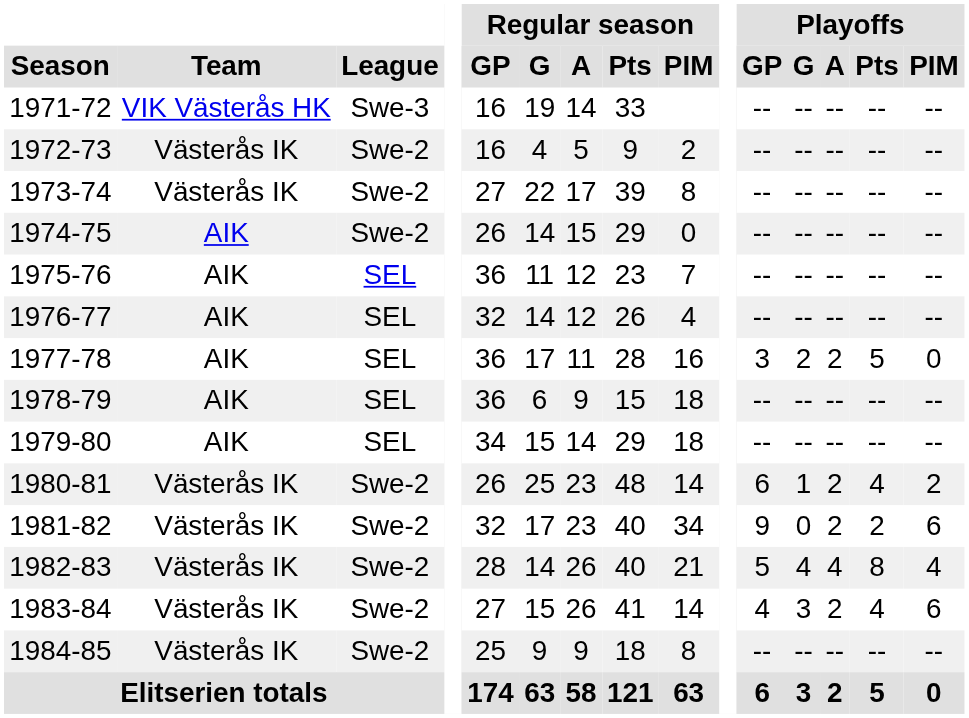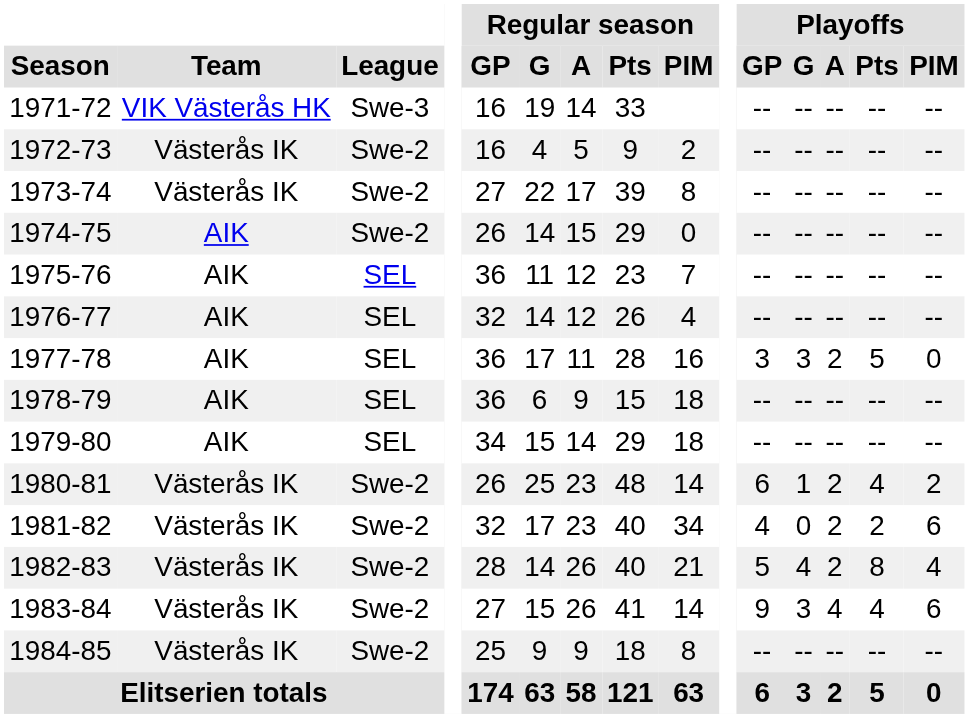1977-78 | Playoffs / G: 2 -> 3
1981-82 | Playoffs / GP: 9 -> 4
1982-83 | Playoffs / A: 4 -> 2
1983-84 | Playoffs / GP: 4 -> 9
1983-84 | Playoffs / A: 2 -> 4
